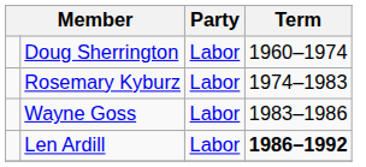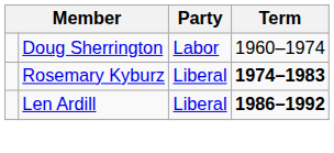Rosemary Kyburz | Party: Labor -> Liberal
Rosemary Kyburz | Term: normal -> bold
- row: Wayne Goss | Labor | 1983–1986
Len Ardill | Party: Labor -> Liberal
